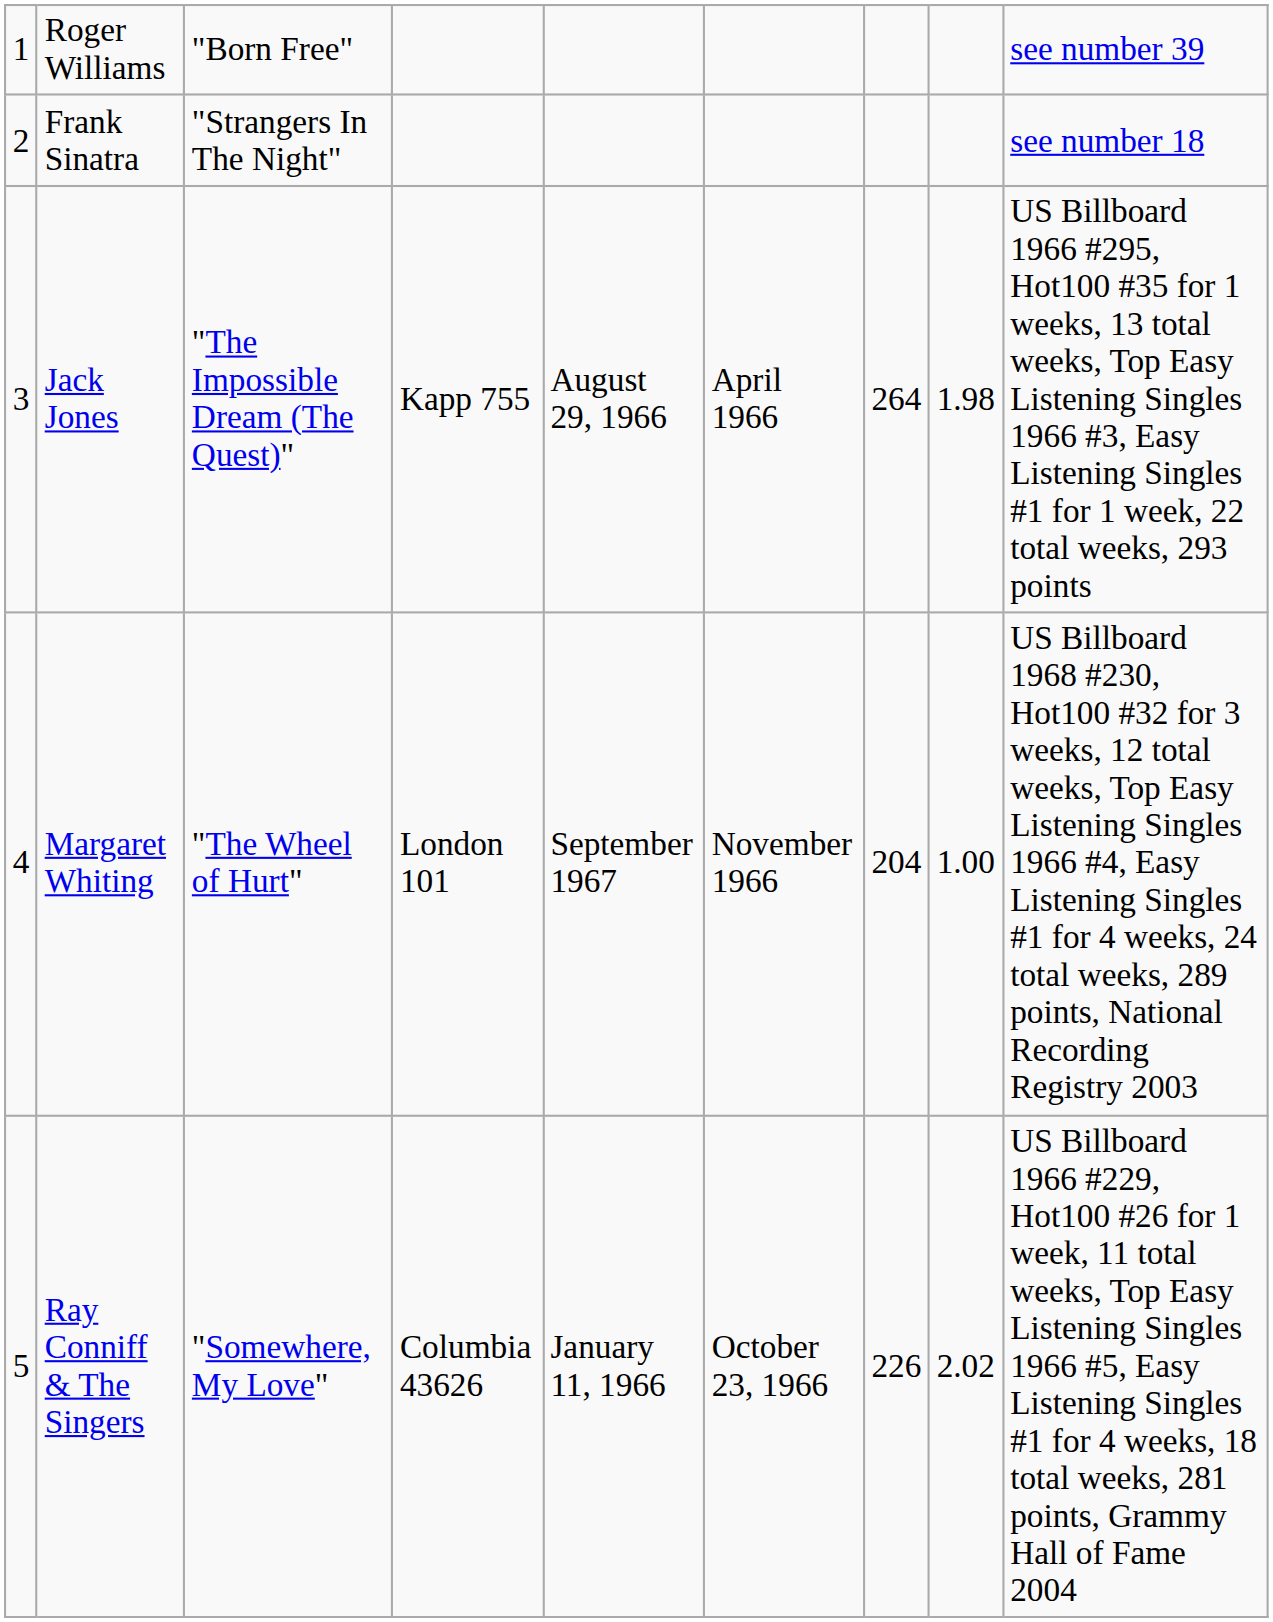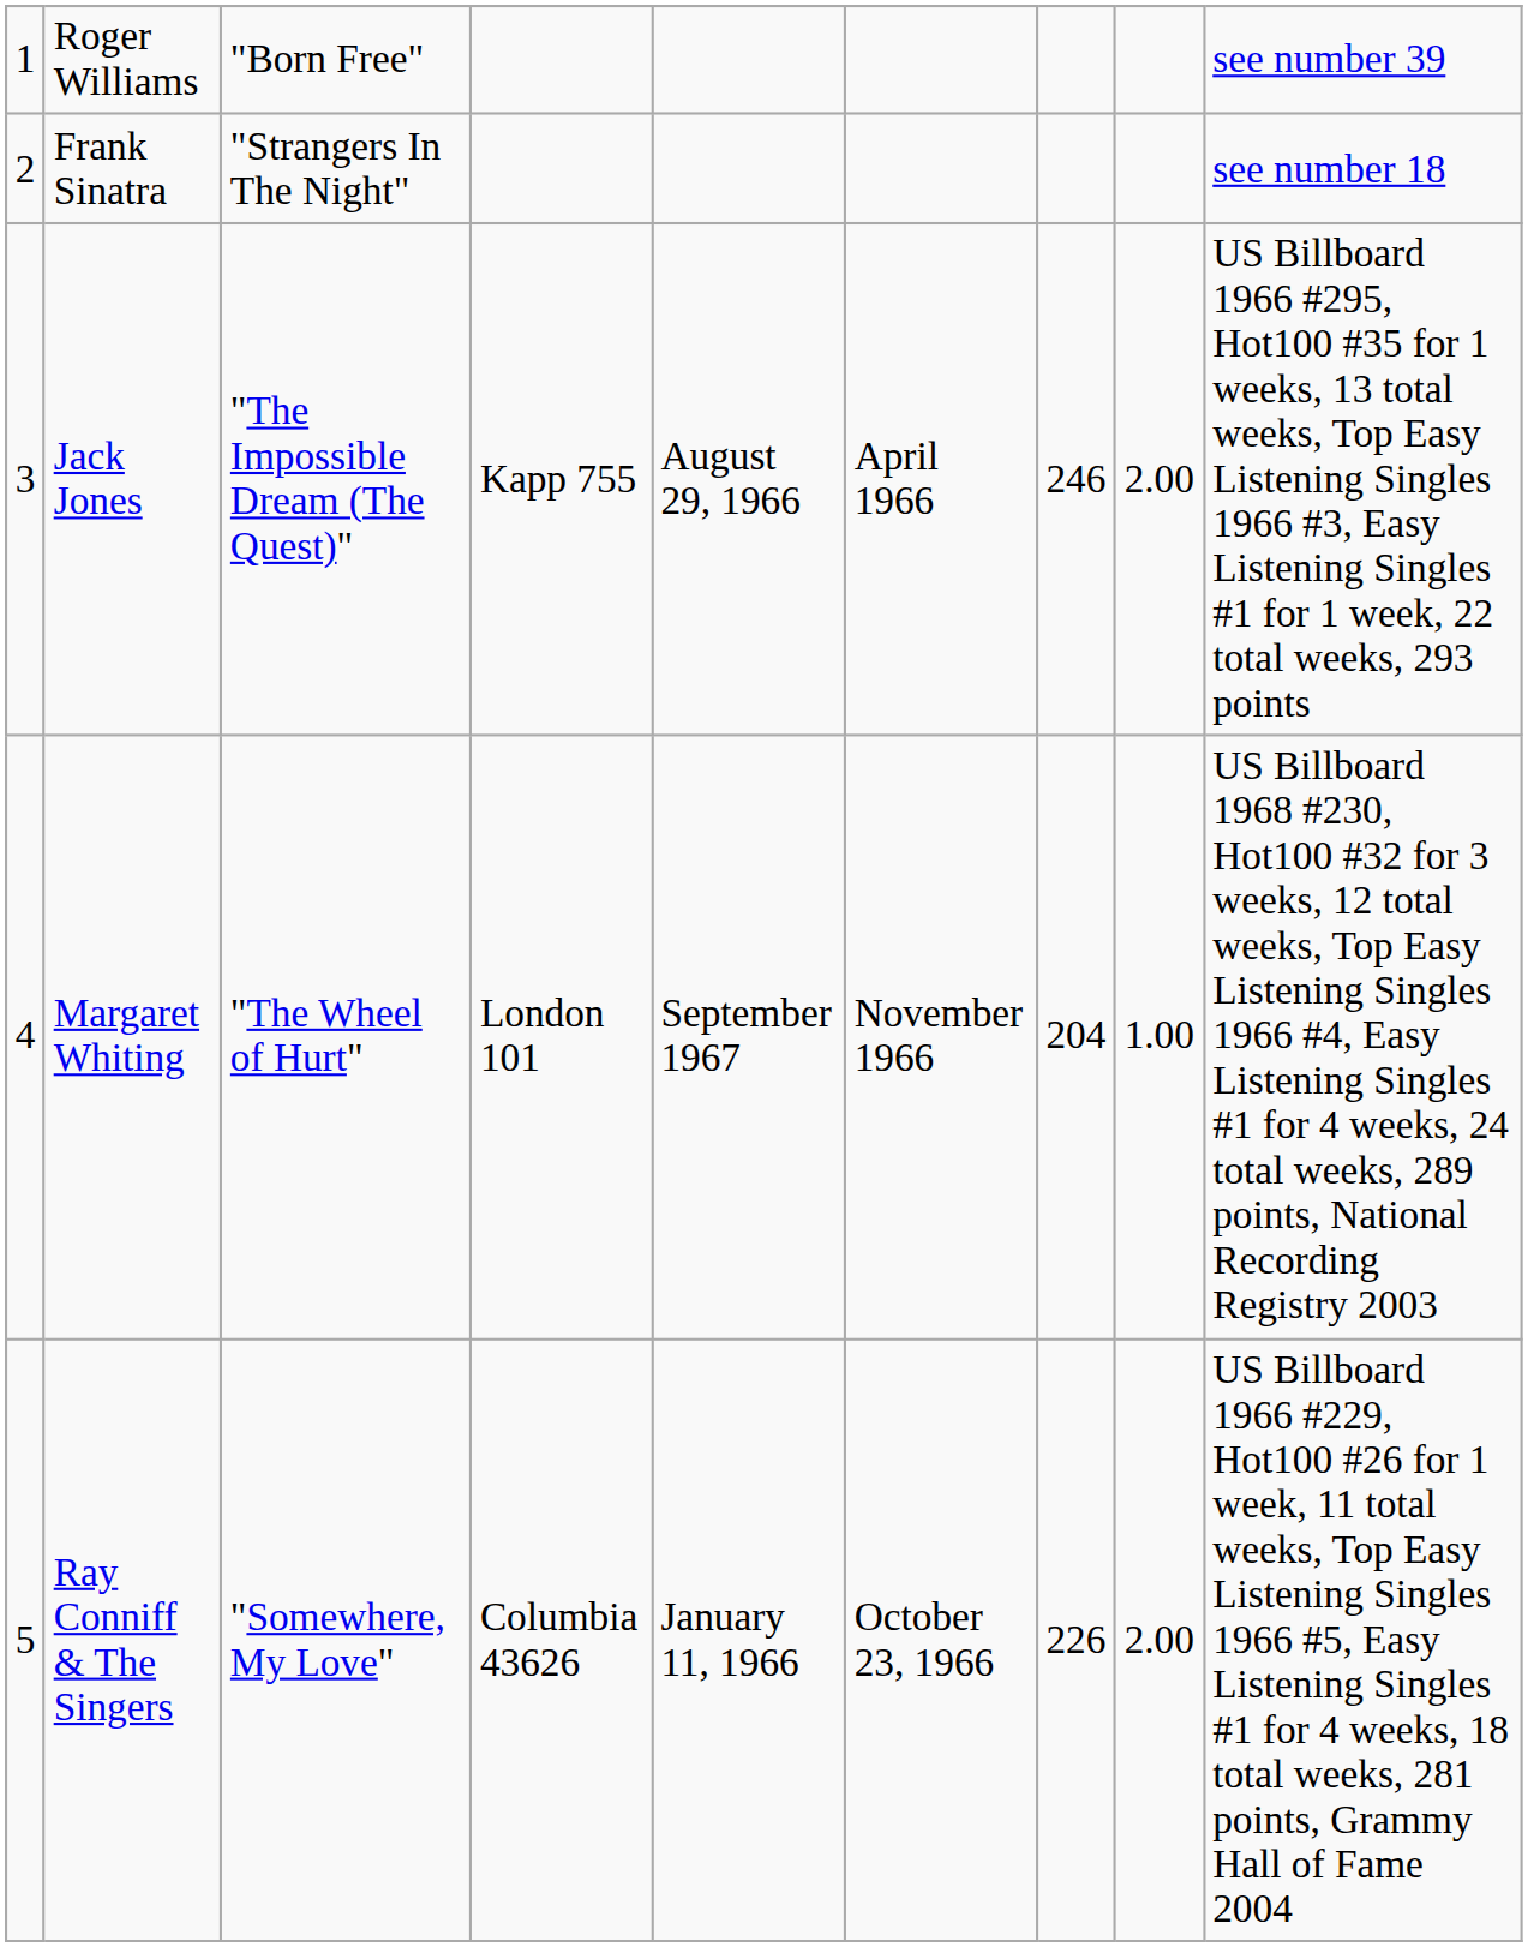Jack Jones | column 7: 264 -> 246
Jack Jones | column 8: 1.98 -> 2.00
Ray Conniff & The Singers | column 8: 2.02 -> 2.00
